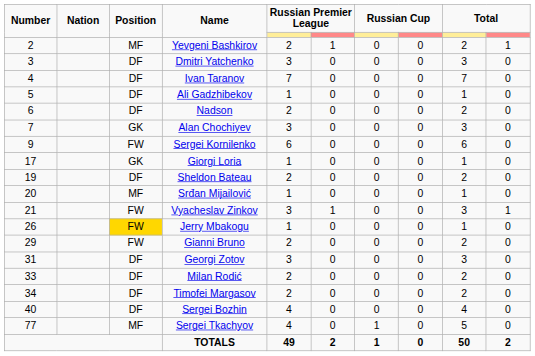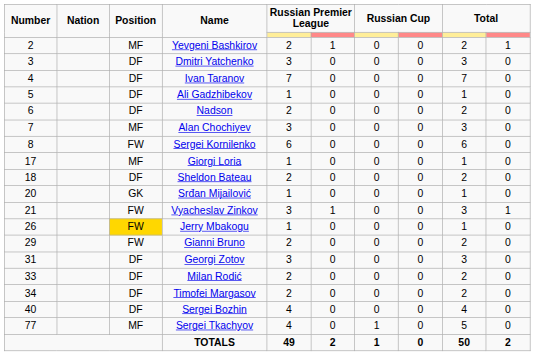Alan Chochiyev | Position: GK -> MF
Sergei Kornilenko | Number: 9 -> 8
Giorgi Loria | Position: GK -> MF
Sheldon Bateau | Number: 19 -> 18
Srđan Mijailović | Position: MF -> GK
